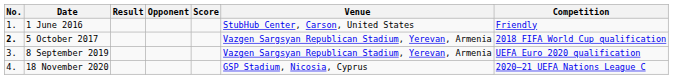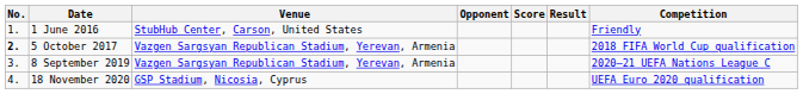columns swapped: Venue <-> Result
8 September 2019 | Competition: UEFA Euro 2020 qualification -> 2020–21 UEFA Nations League C
18 November 2020 | Competition: 2020–21 UEFA Nations League C -> UEFA Euro 2020 qualification
